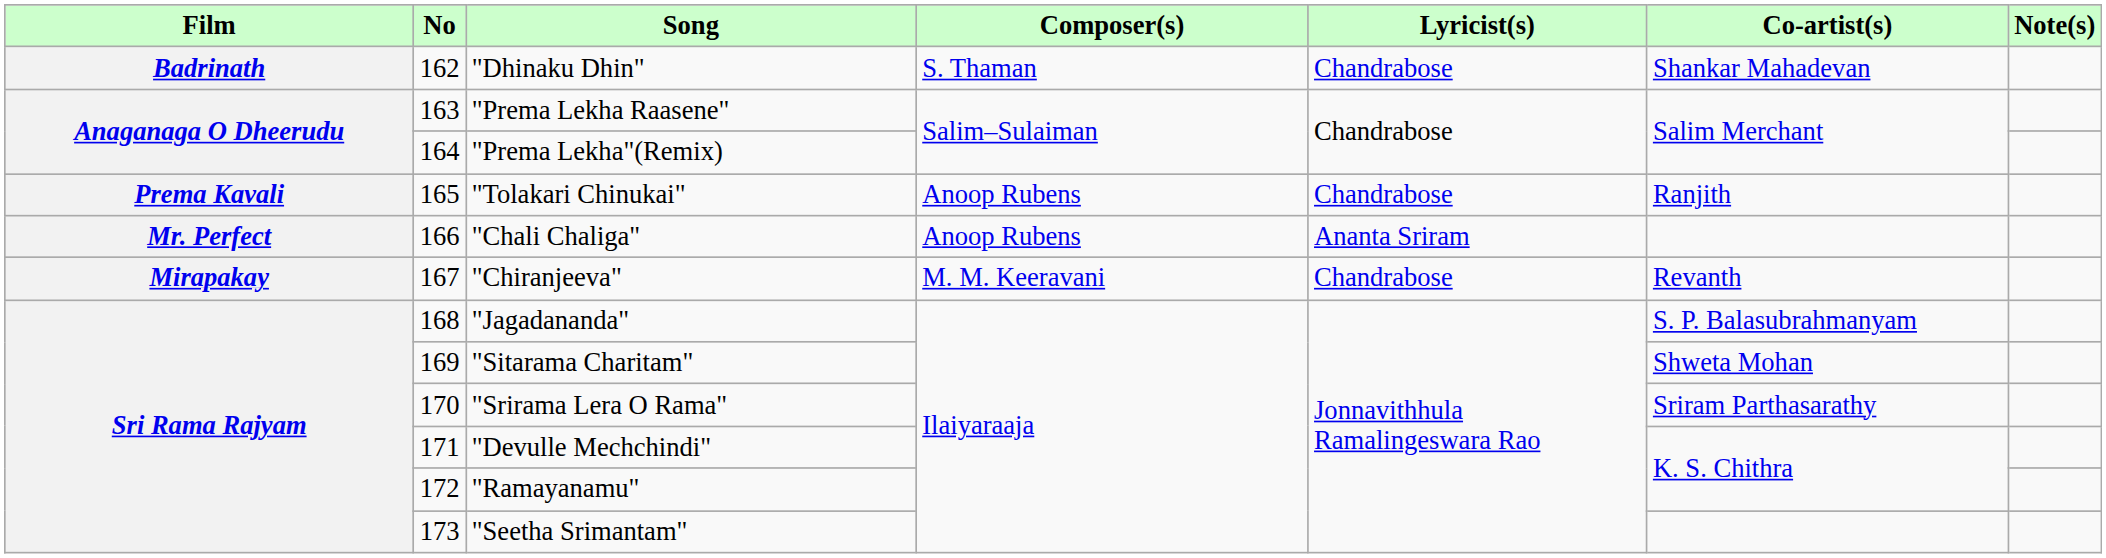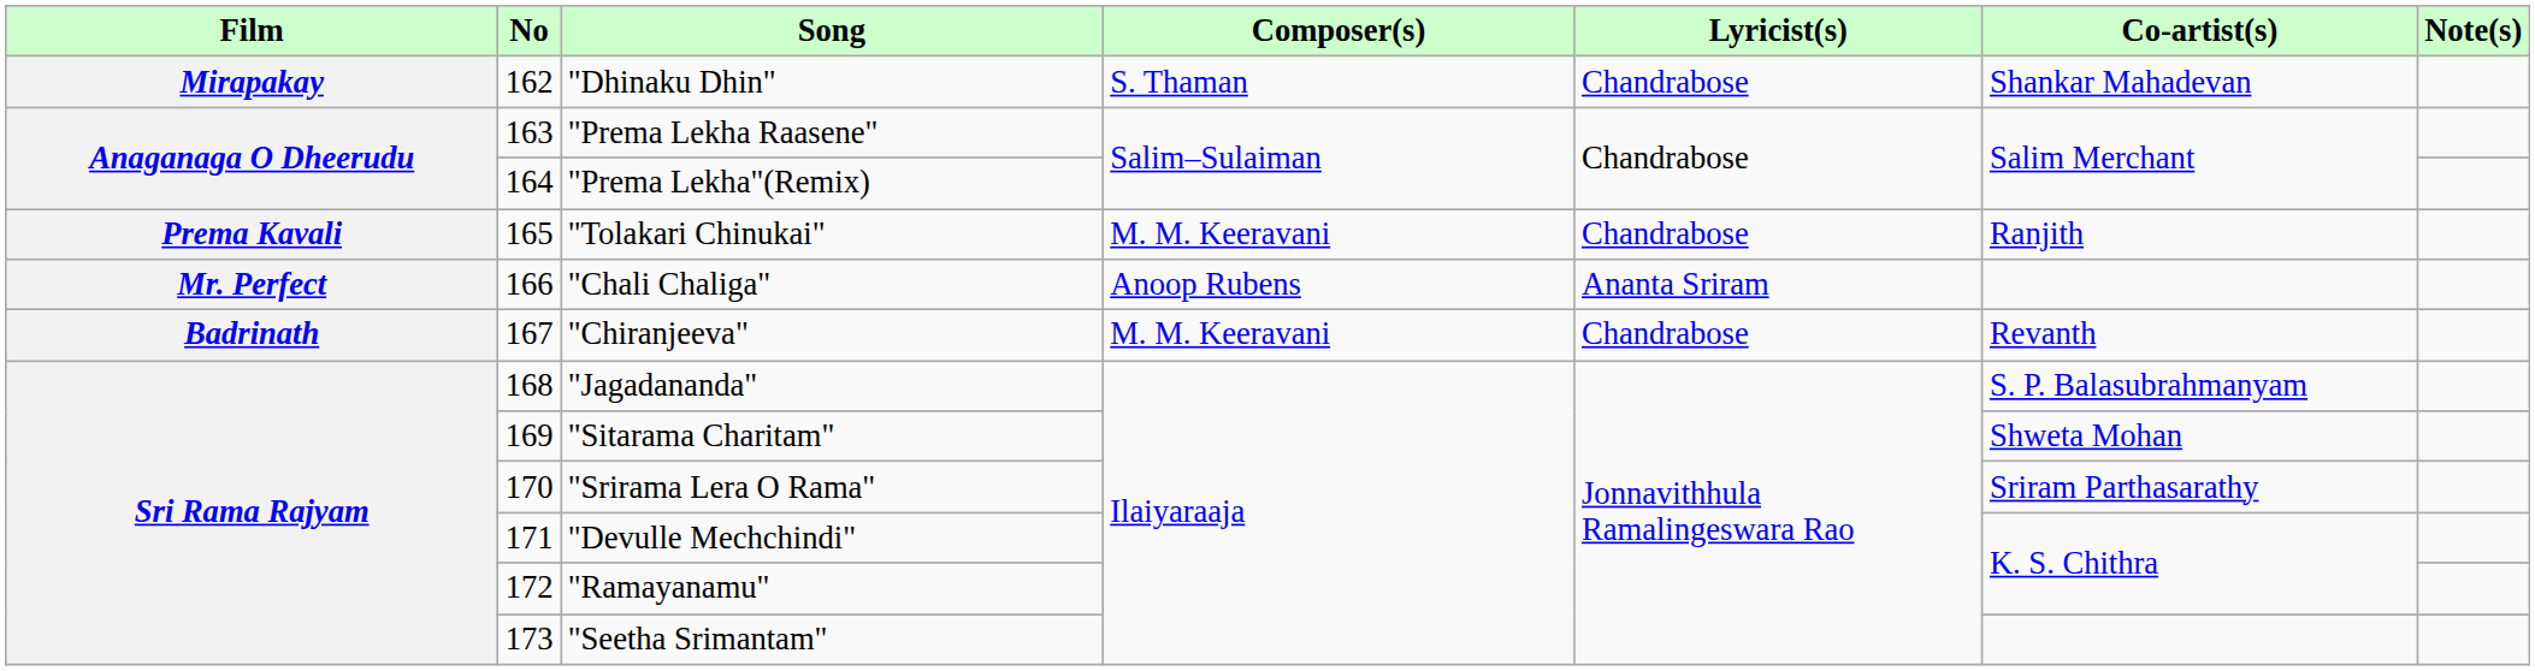"Dhinaku Dhin" | Film: Badrinath -> Mirapakay
"Tolakari Chinukai" | Composer(s): Anoop Rubens -> M. M. Keeravani
"Chiranjeeva" | Film: Mirapakay -> Badrinath
